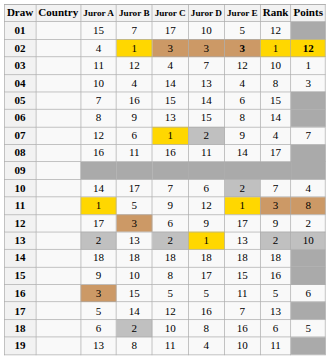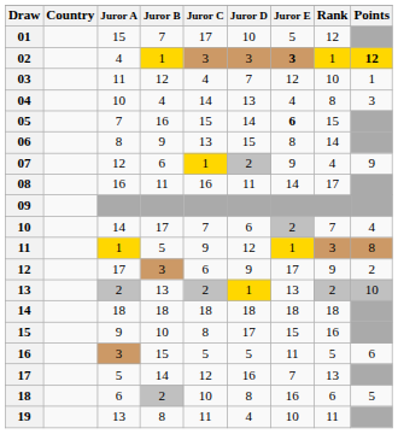05 | Juror E: normal -> bold
07 | Points: 7 -> 9
